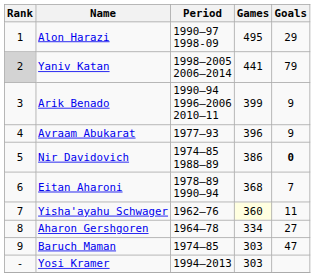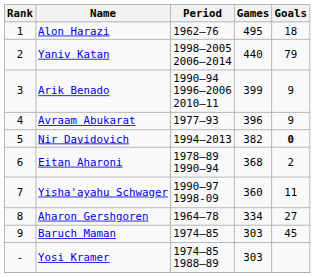Alon Harazi | Period: 1990–97 1998-09 -> 1962–76
Alon Harazi | Goals: 29 -> 18
Yaniv Katan | Rank: lightgrey background -> no background
Yaniv Katan | Games: 441 -> 440
Nir Davidovich | Period: 1974–85 1988–89 -> 1994–2013
Nir Davidovich | Games: 386 -> 382
Eitan Aharoni | Goals: 7 -> 2
Yisha'ayahu Schwager | Period: 1962–76 -> 1990–97 1998-09
Yisha'ayahu Schwager | Games: lightyellow background -> no background
Baruch Maman | Goals: 47 -> 45
Yosi Kramer | Period: 1994–2013 -> 1974–85 1988–89
